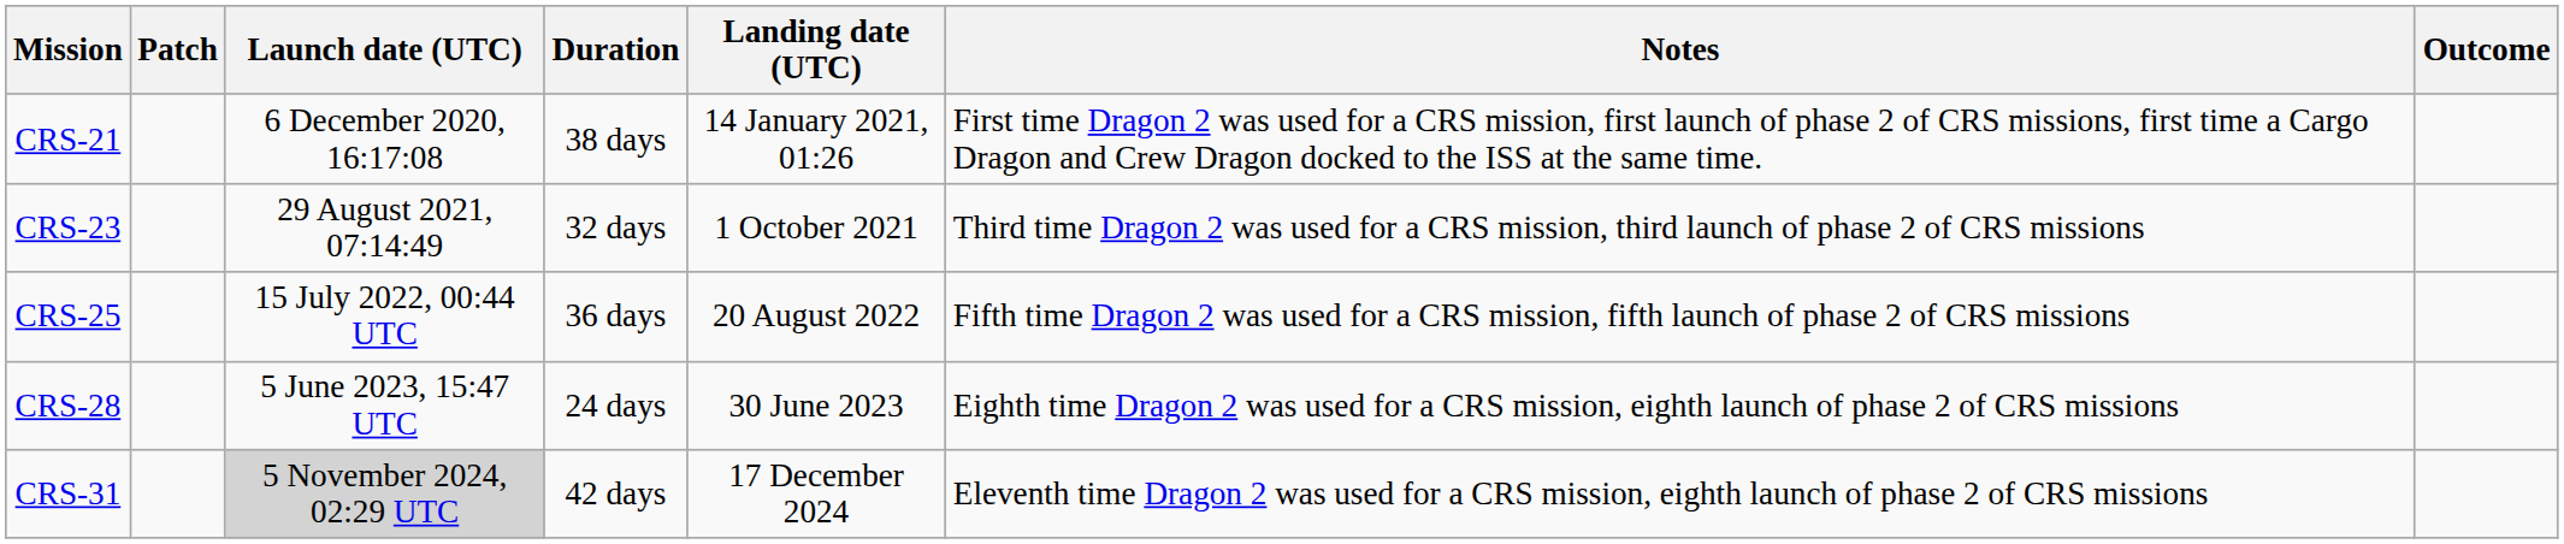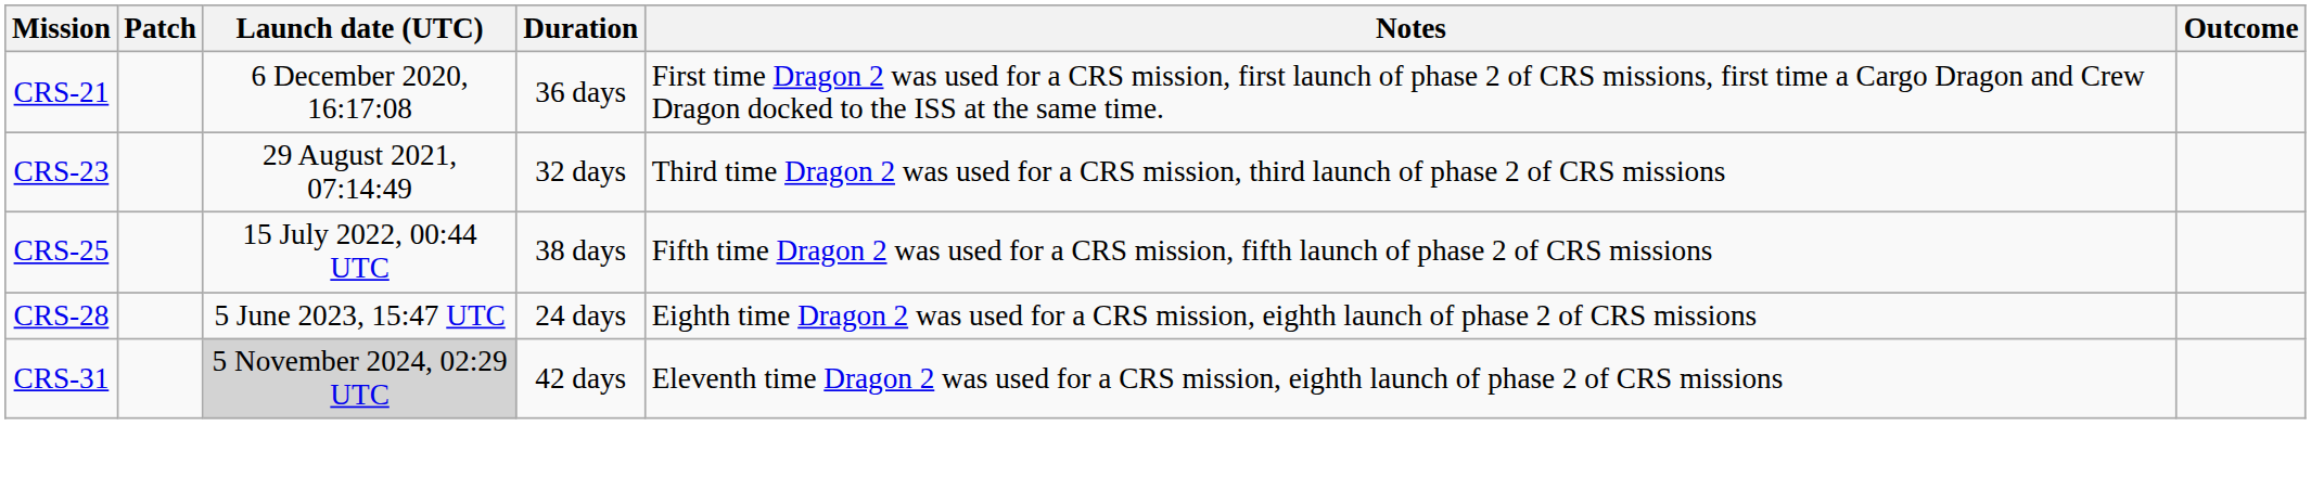- column: Landing date (UTC) | 14 January 2021, 01:26 | 1 October 2021 | 20 August 2022 | 30 June 2023 | 17 December 2024
CRS-21 | Duration: 38 days -> 36 days
CRS-25 | Duration: 36 days -> 38 days
